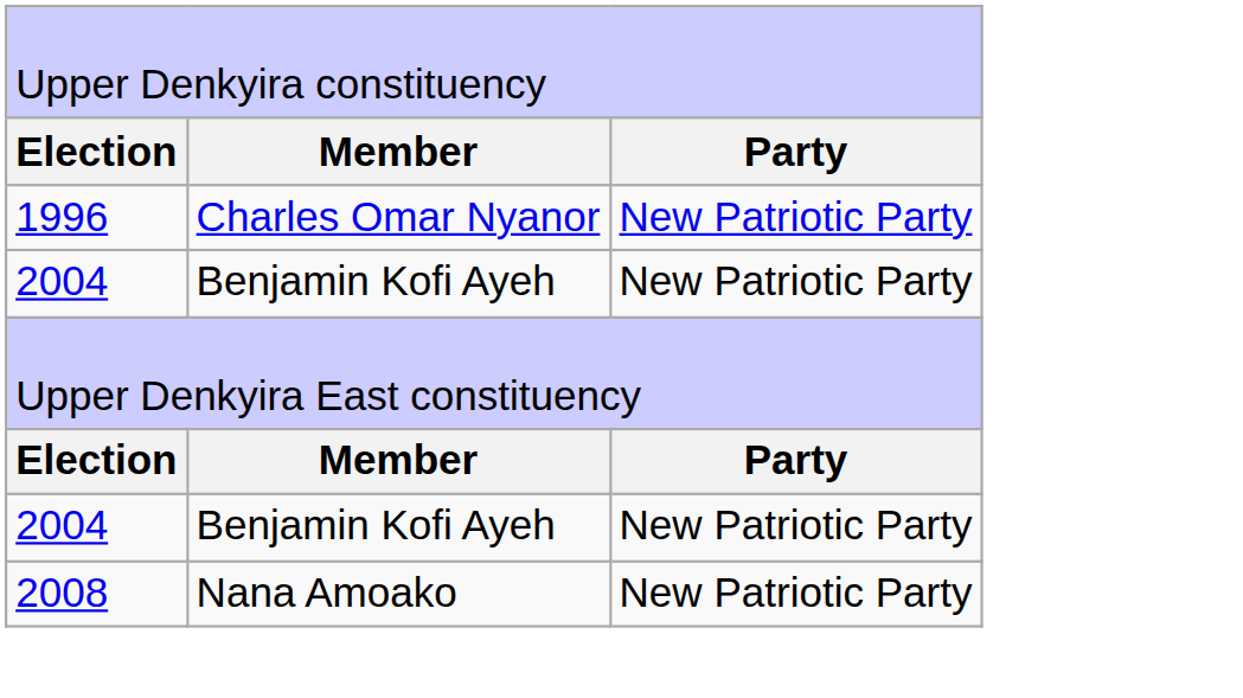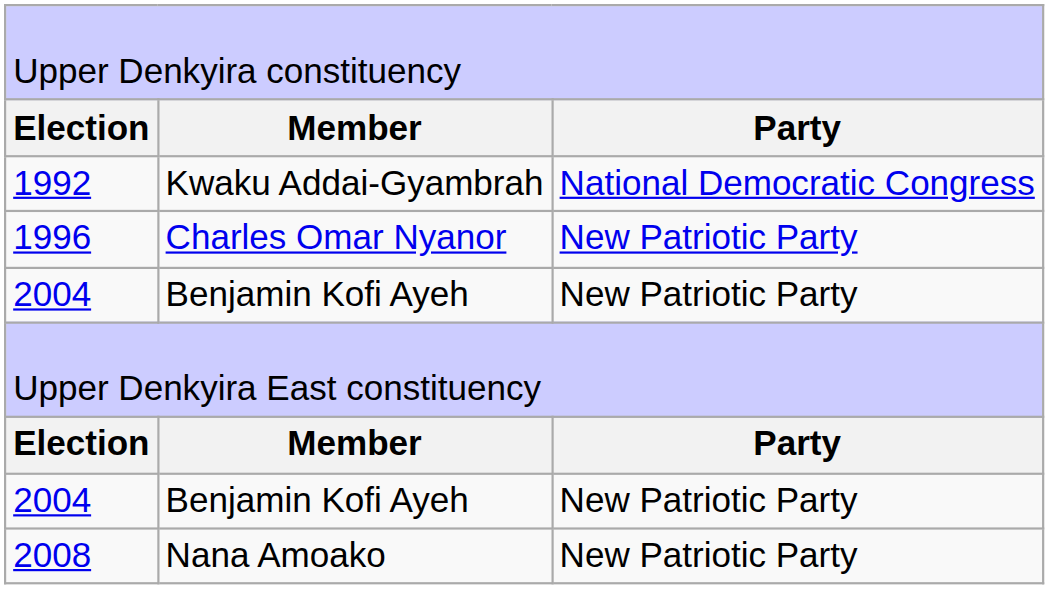+ row: 1992 | Kwaku Addai-Gyambrah | National Democratic Congress
